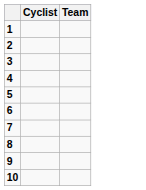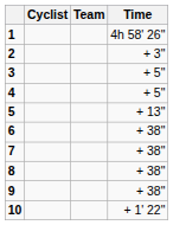+ column: Time | 4h 58' 26" | + 3" | + 5" | + 5" | + 13" | + 38" | + 38" | + 38" | + 38" | + 1' 22"
